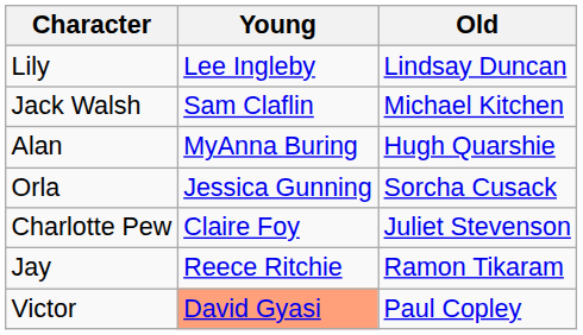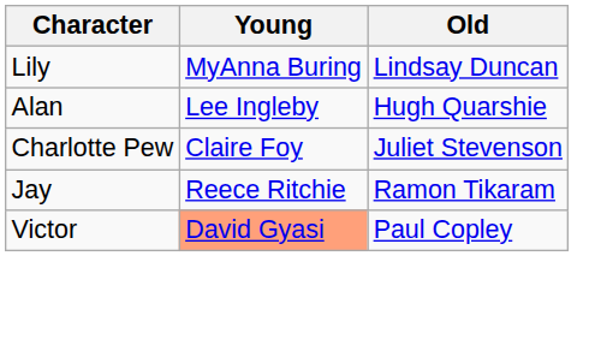Lily | Young: Lee Ingleby -> MyAnna Buring
- row: Jack Walsh | Sam Claflin | Michael Kitchen
Alan | Young: MyAnna Buring -> Lee Ingleby
- row: Orla | Jessica Gunning | Sorcha Cusack
